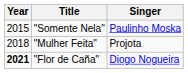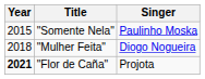"Mulher Feita" | Singer: Projota -> Diogo Nogueira
"Flor de Caña" | Singer: Diogo Nogueira -> Projota
